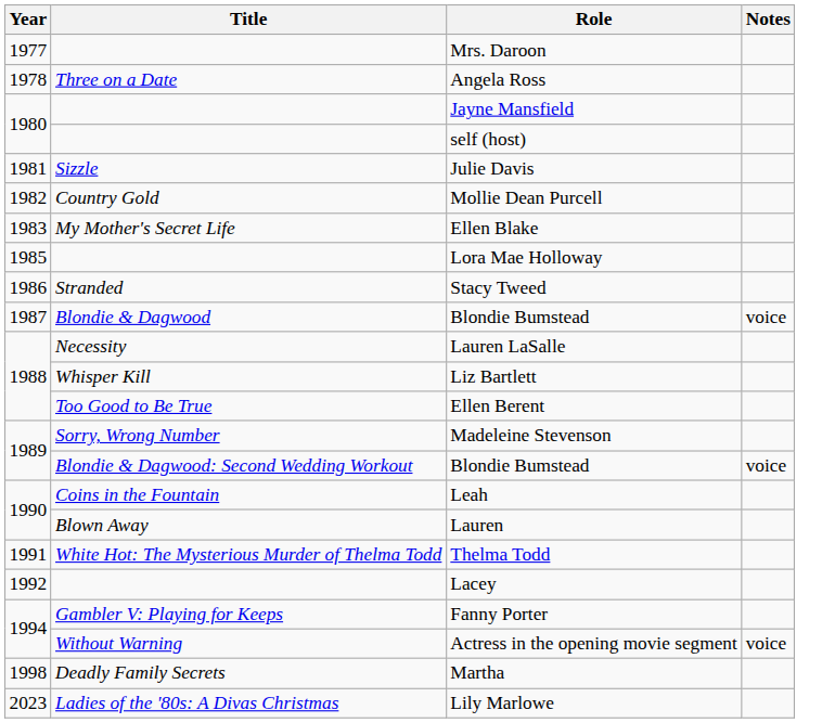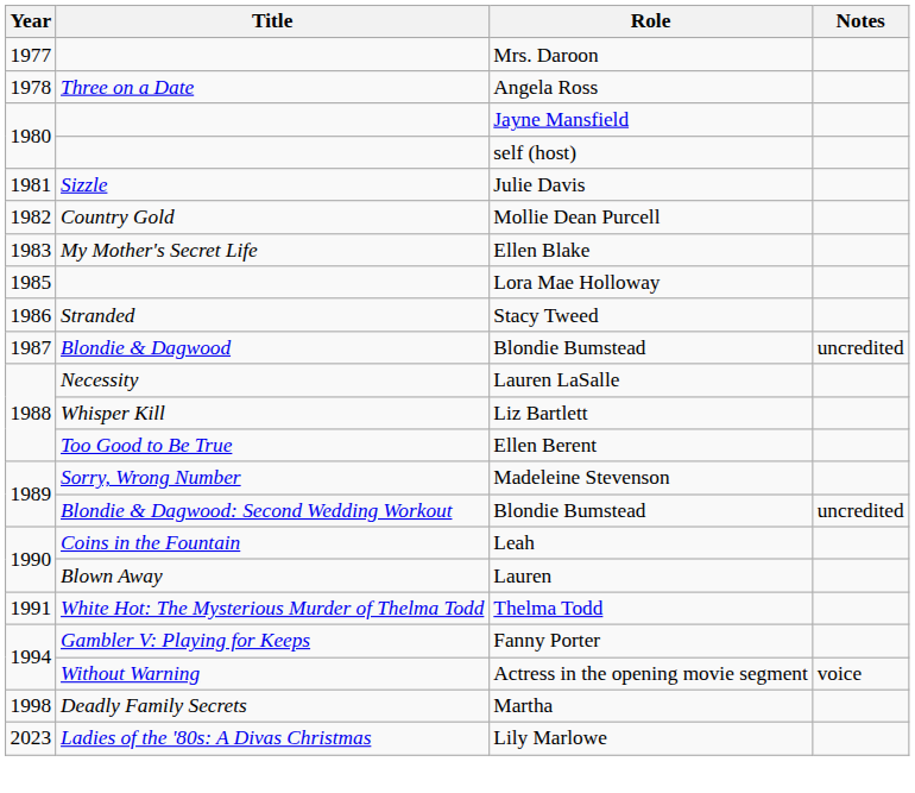Blondie & Dagwood / Blondie Bumstead | Notes: voice -> uncredited
Blondie & Dagwood: Second Wedding Workout / Blondie Bumstead | Notes: voice -> uncredited
- row: 1992 | Lacey
